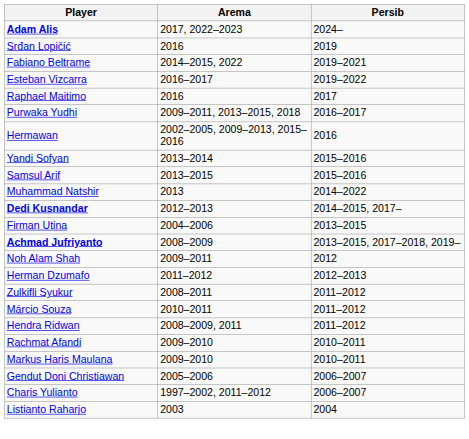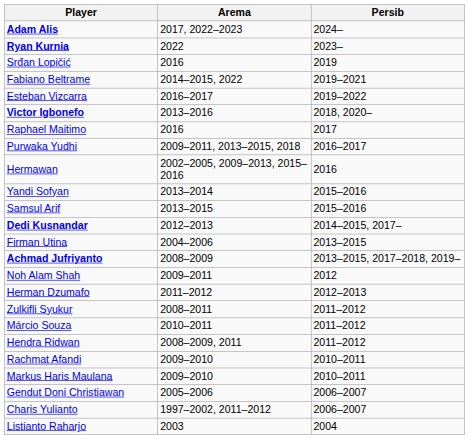+ row: Ryan Kurnia | 2022 | 2023–
+ row: Victor Igbonefo | 2013–2016 | 2018, 2020–
- row: Muhammad Natshir | 2013 | 2014–2022
